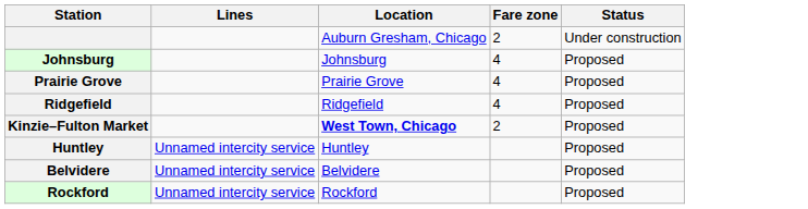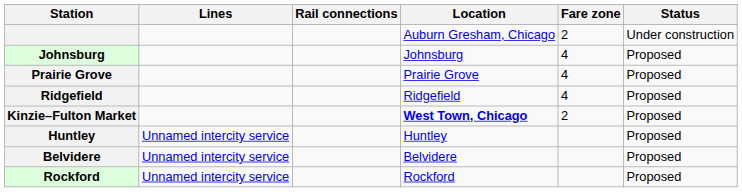+ column: Rail connections
